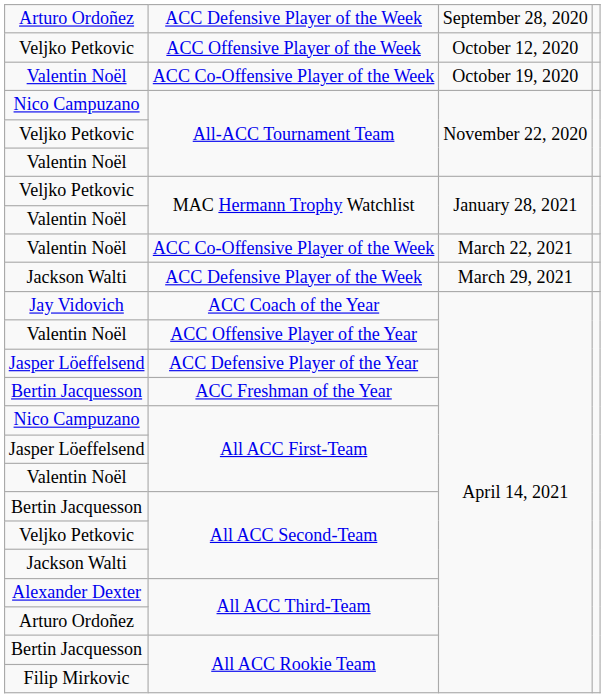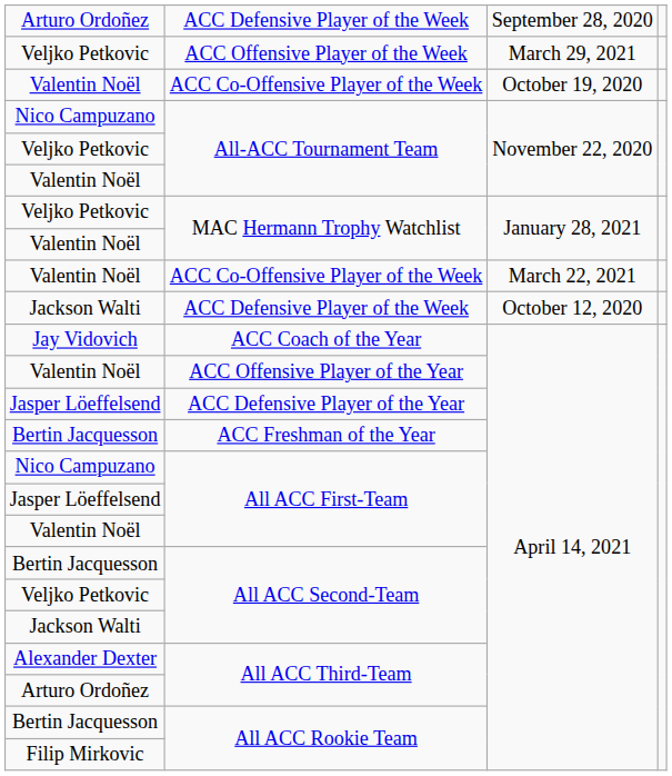ACC Offensive Player of the Week | column 3: October 12, 2020 -> March 29, 2021
Jackson Walti / ACC Defensive Player of the Week | column 3: March 29, 2021 -> October 12, 2020
